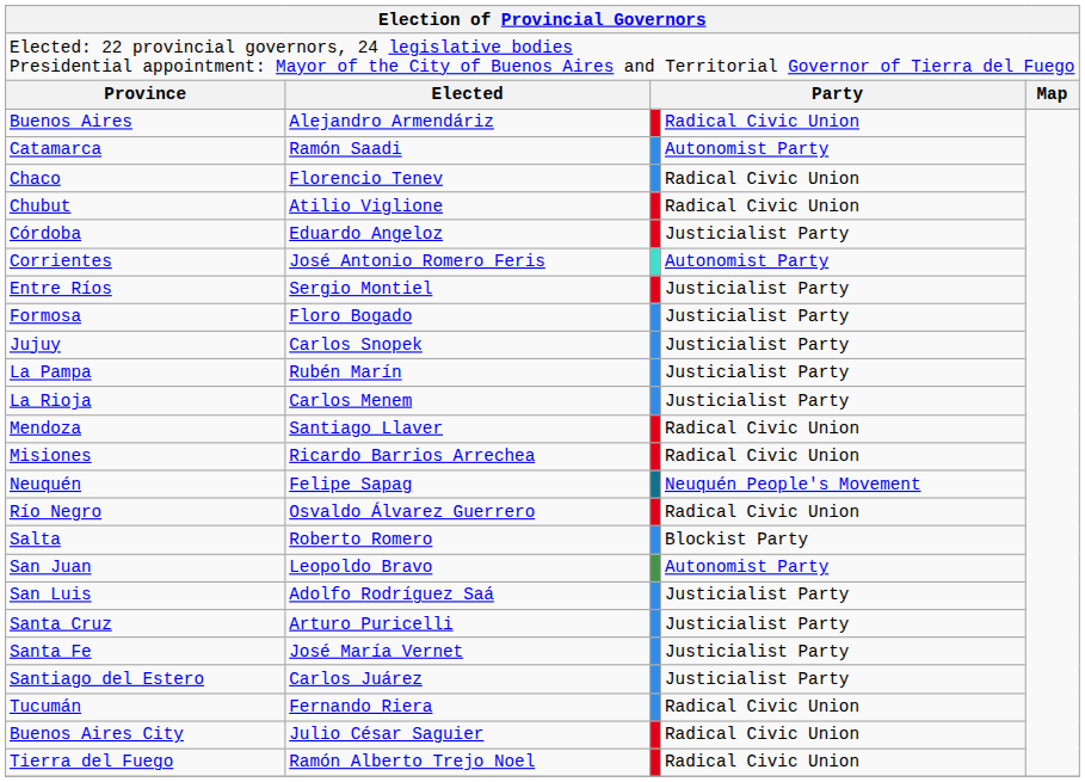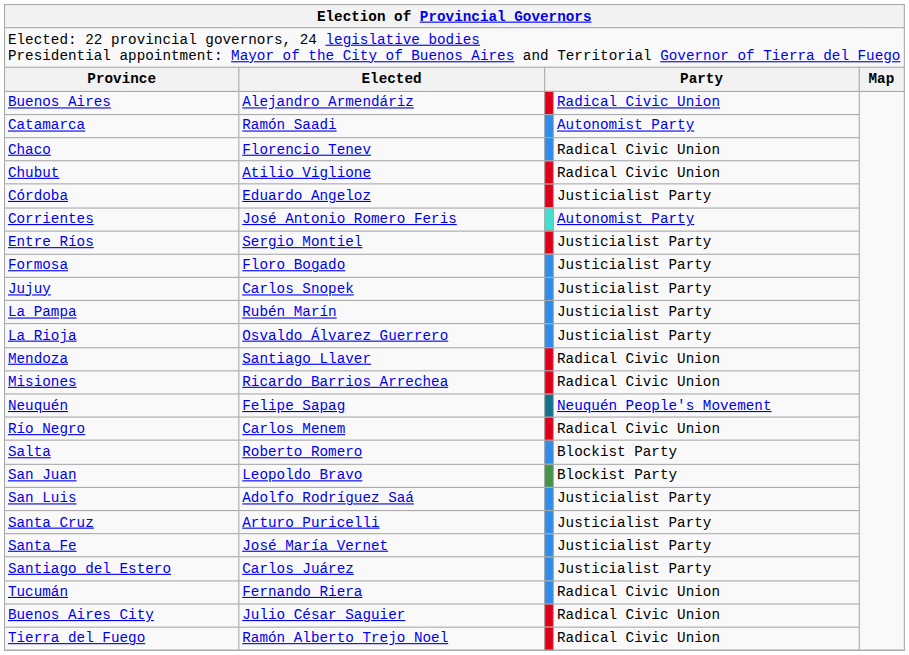La Rioja | column 2: Carlos Menem -> Osvaldo Álvarez Guerrero
Río Negro | column 2: Osvaldo Álvarez Guerrero -> Carlos Menem
San Juan | column 4: Autonomist Party -> Blockist Party
